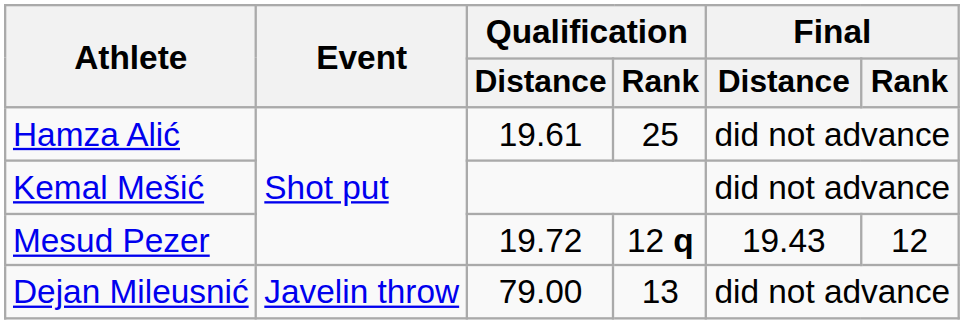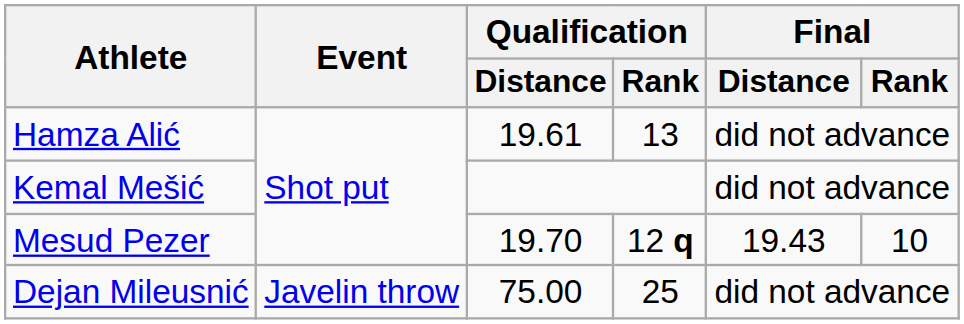Hamza Alić | Qualification / Rank: 25 -> 13
Mesud Pezer | Qualification / Distance: 19.72 -> 19.70
Mesud Pezer | Final / Rank: 12 -> 10
Dejan Mileusnić | Qualification / Distance: 79.00 -> 75.00
Dejan Mileusnić | Qualification / Rank: 13 -> 25
